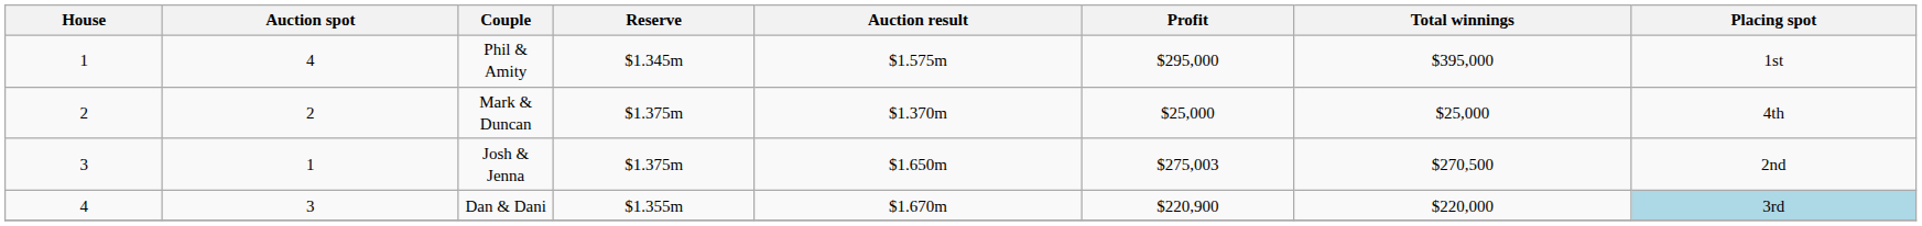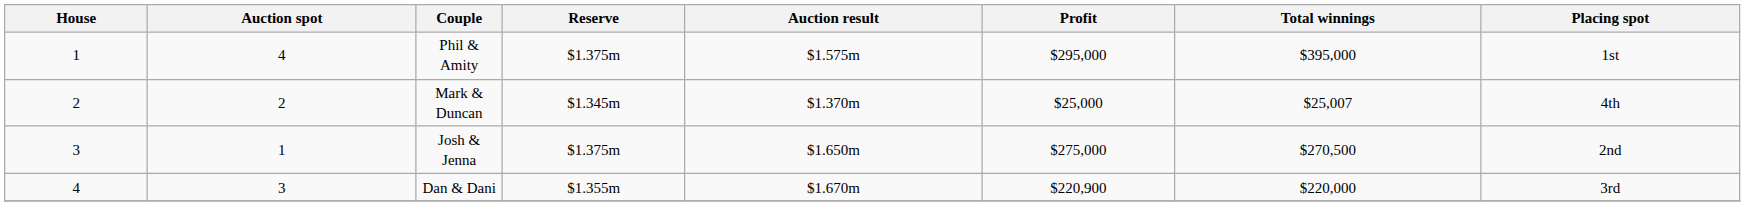Phil & Amity | Reserve: $1.345m -> $1.375m
Mark & Duncan | Reserve: $1.375m -> $1.345m
Mark & Duncan | Total winnings: $25,000 -> $25,007
Josh & Jenna | Profit: $275,003 -> $275,000
Dan & Dani | Placing spot: lightblue background -> no background
